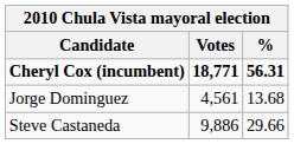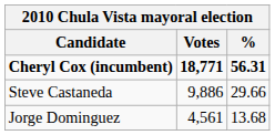rows swapped: Steve Castaneda <-> Jorge Dominguez
